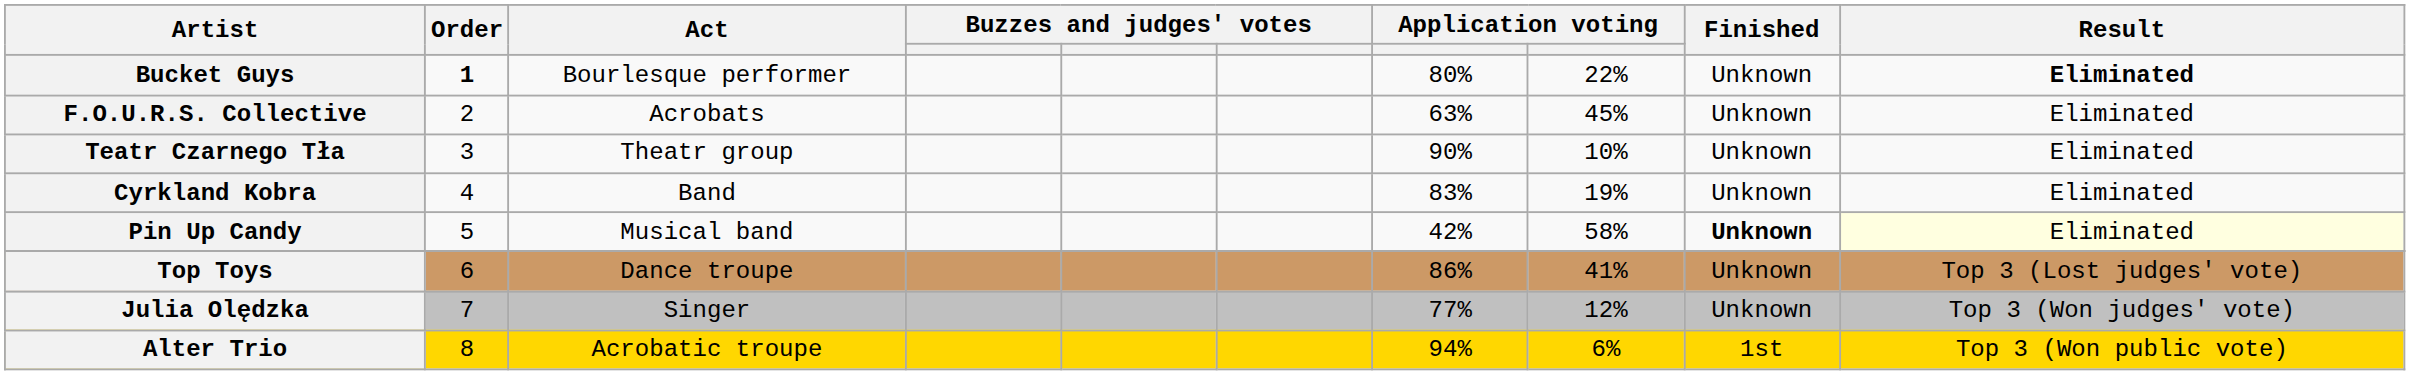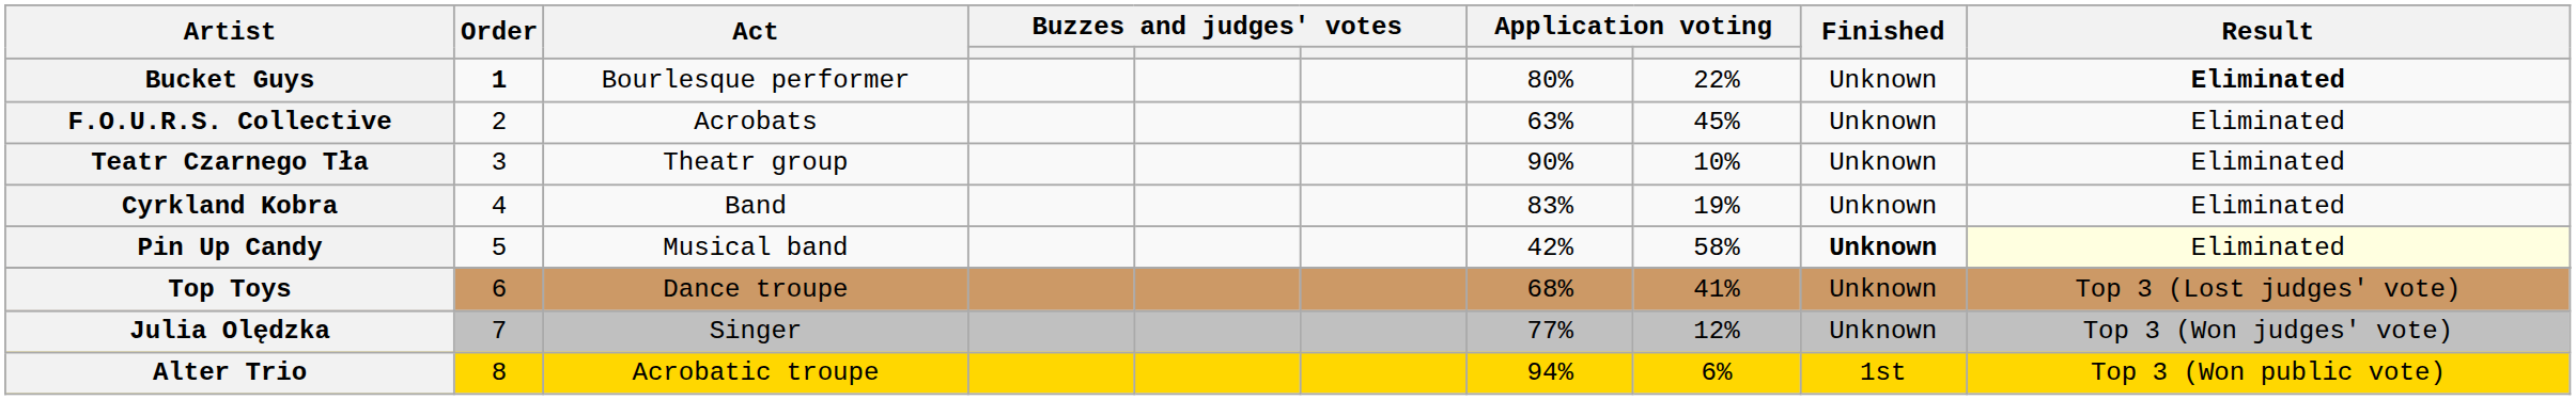Top Toys | column 7: 86% -> 68%
